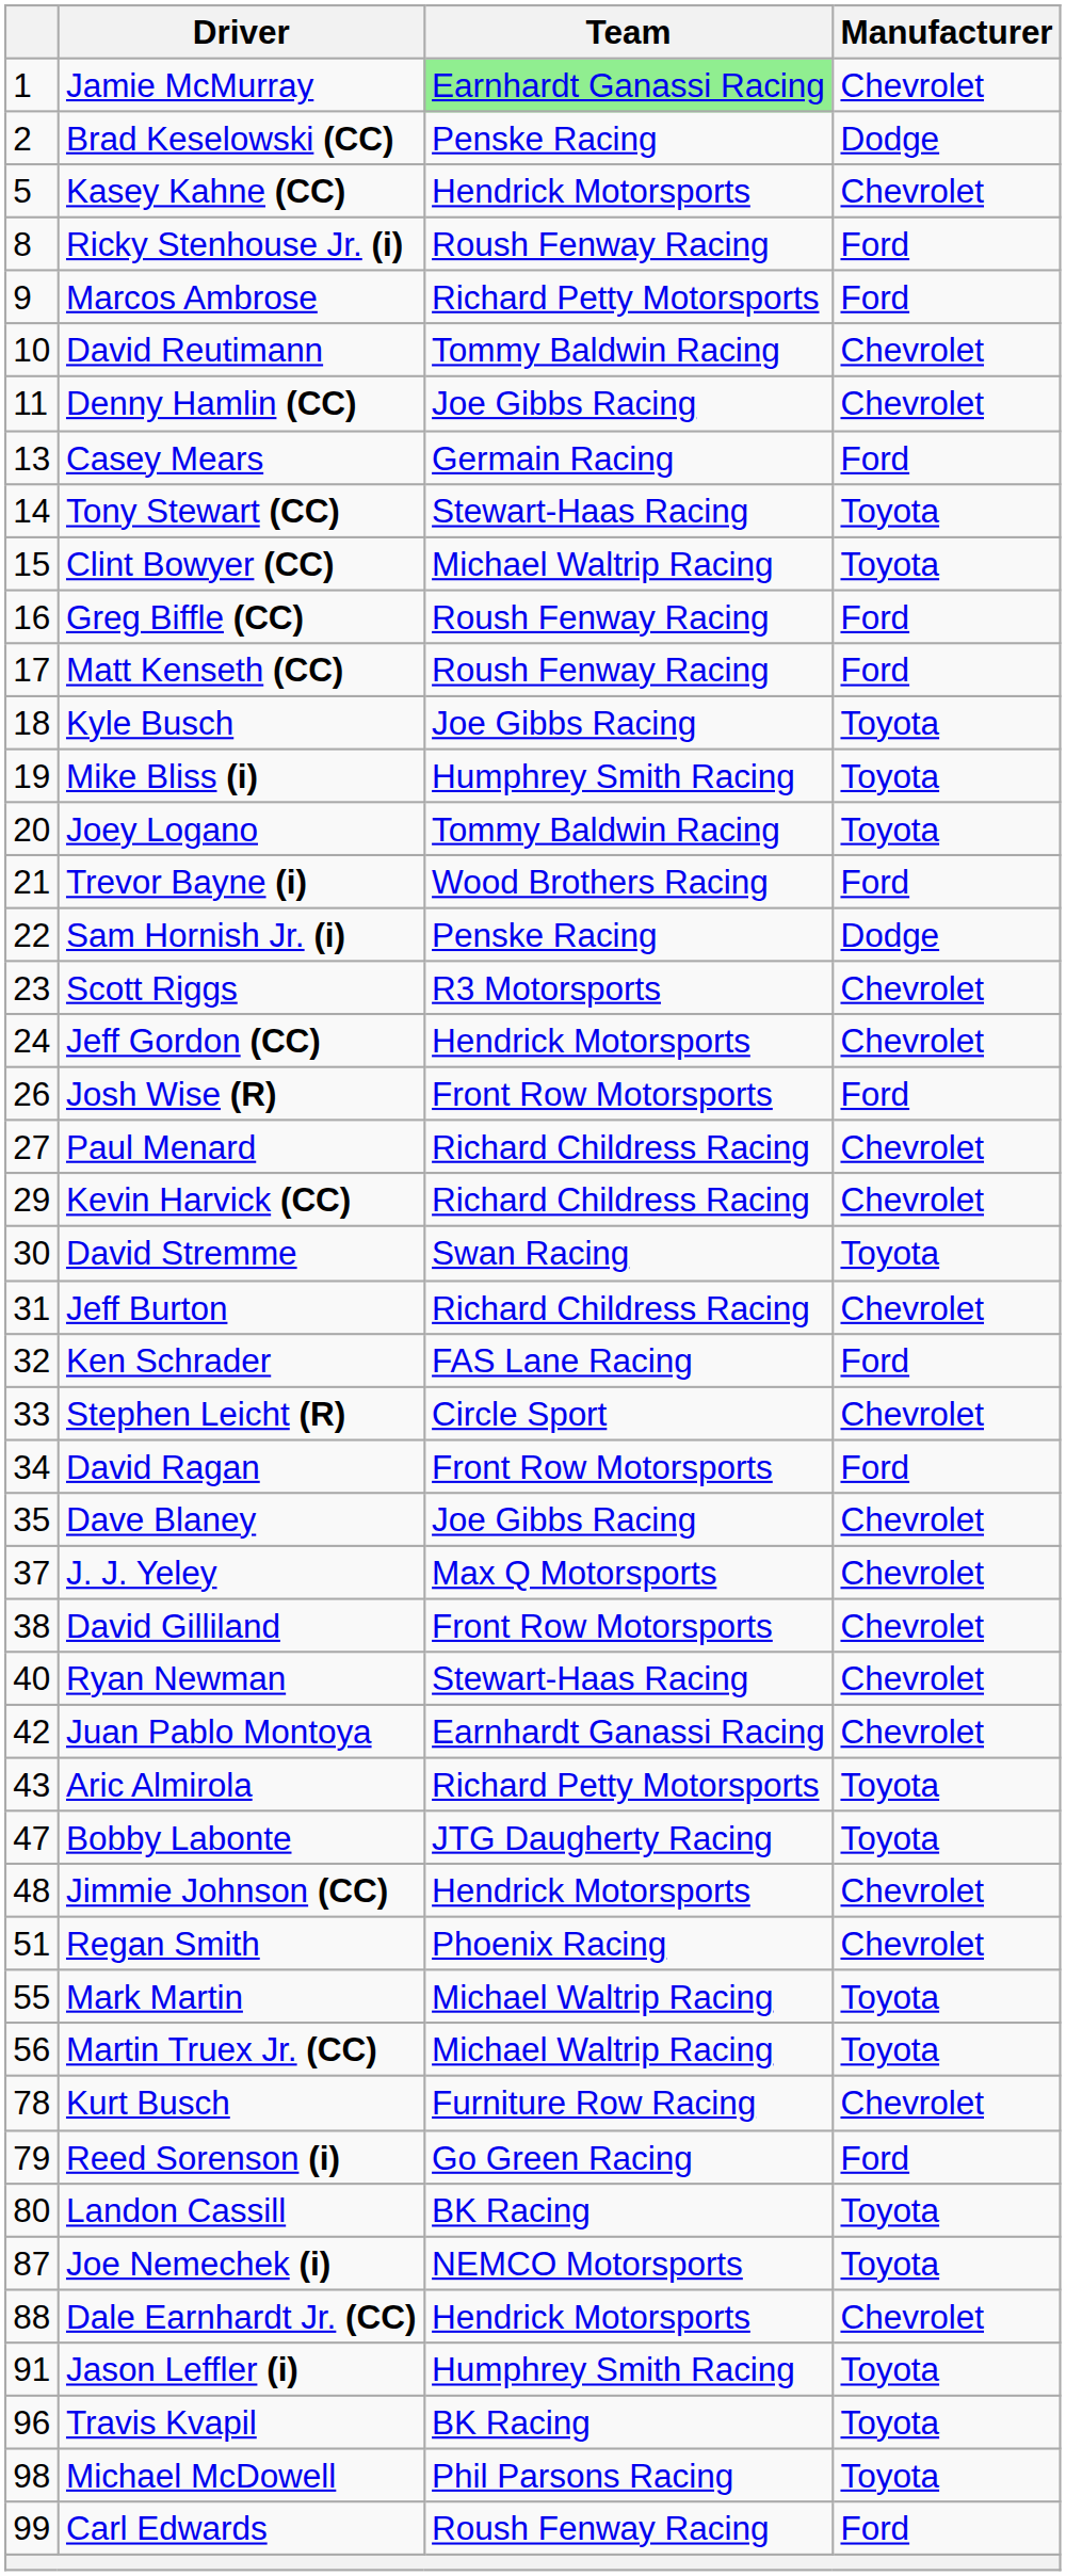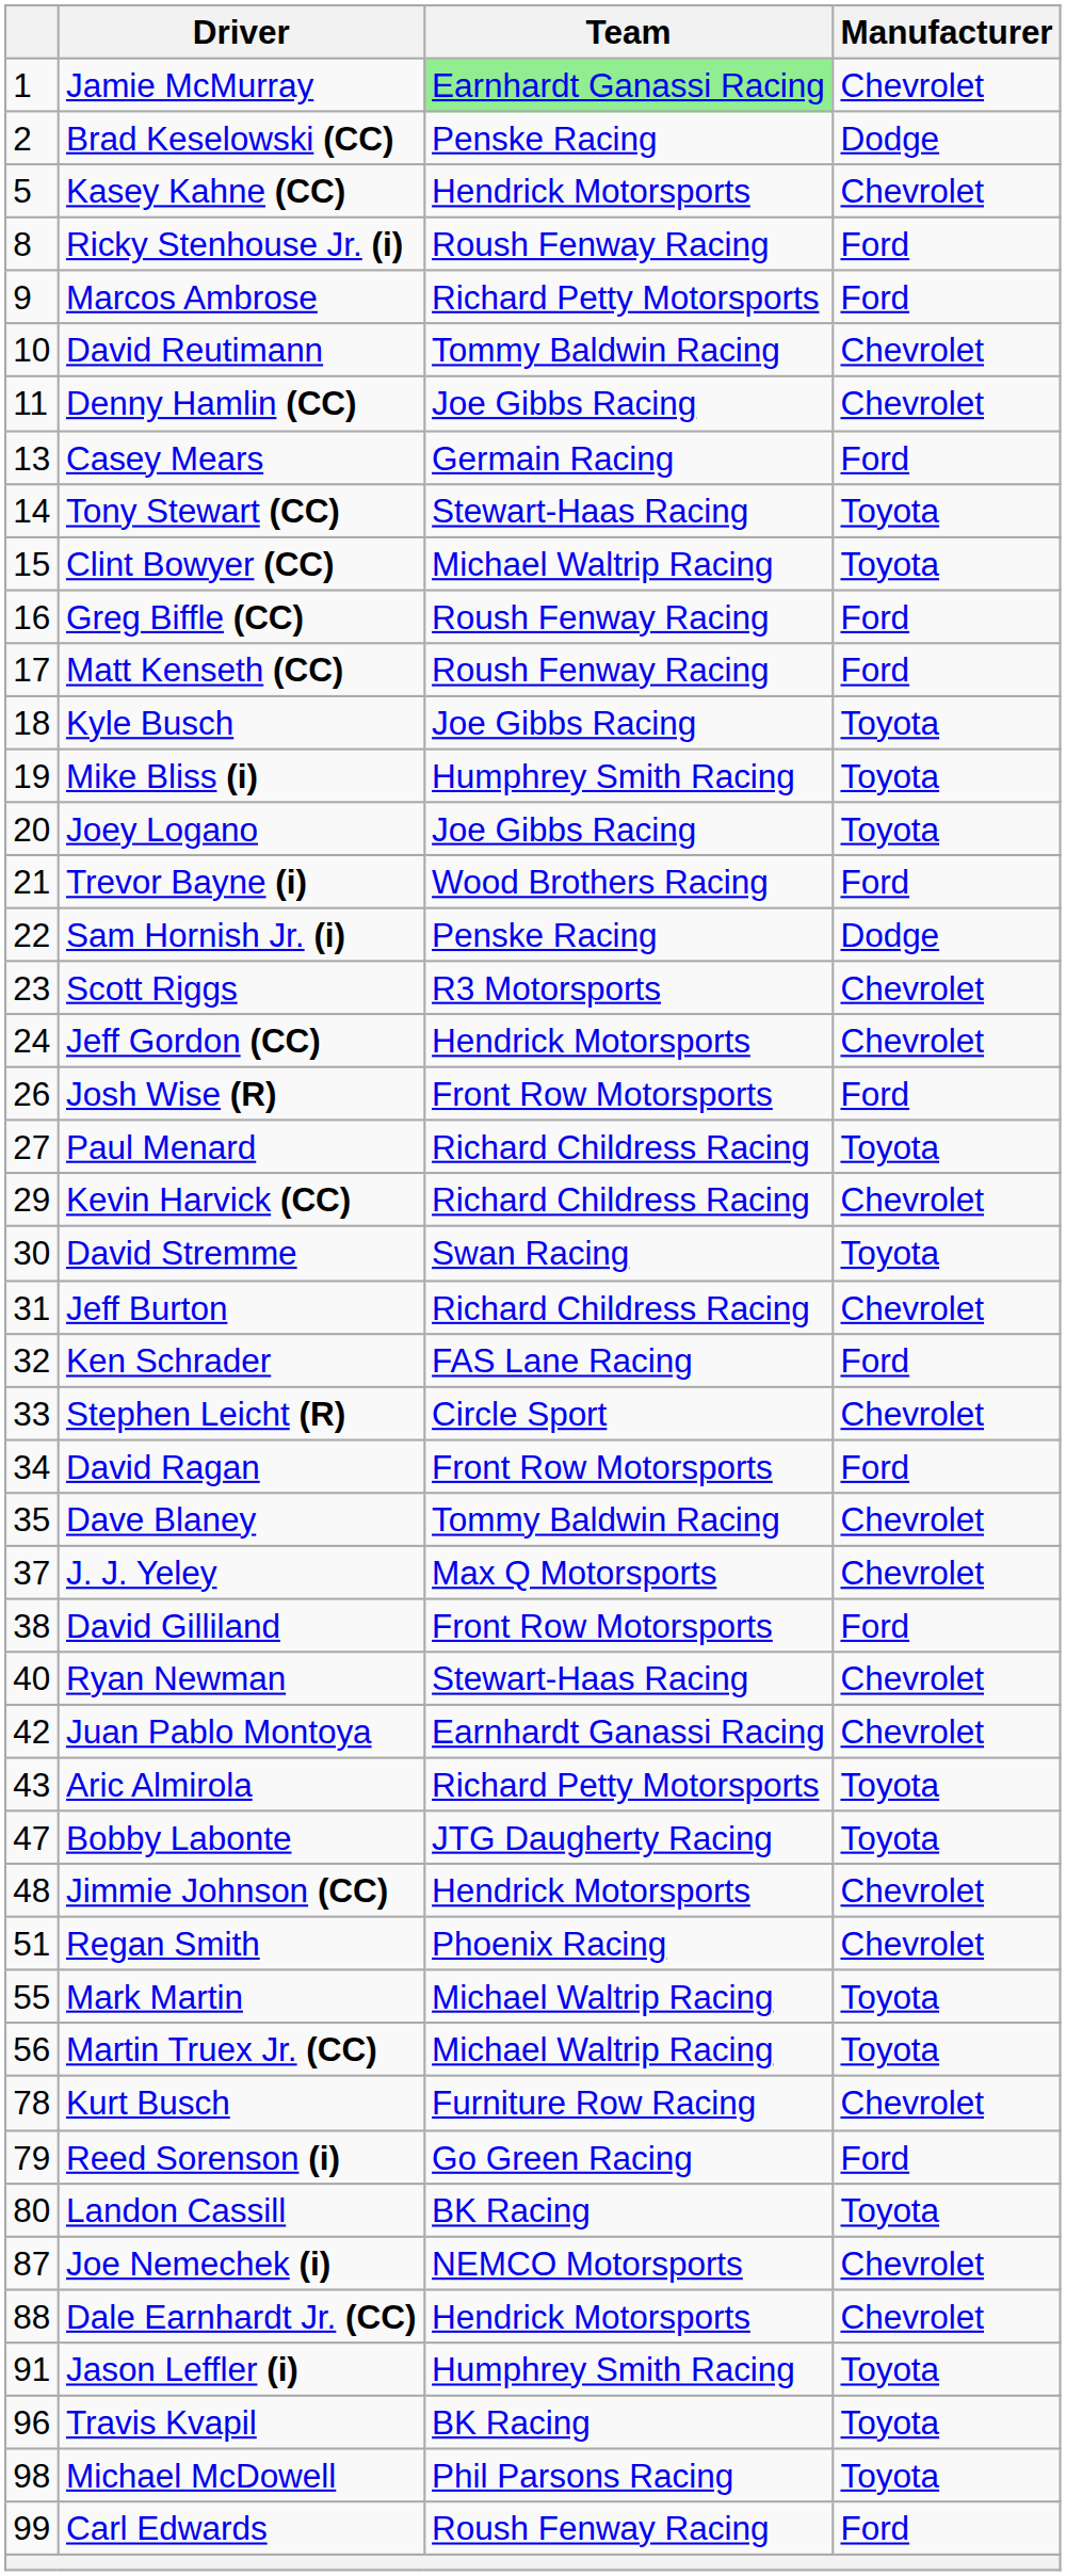Joey Logano | Team: Tommy Baldwin Racing -> Joe Gibbs Racing
Paul Menard | Manufacturer: Chevrolet -> Toyota
Dave Blaney | Team: Joe Gibbs Racing -> Tommy Baldwin Racing
David Gilliland | Manufacturer: Chevrolet -> Ford
Joe Nemechek (i) | Manufacturer: Toyota -> Chevrolet
